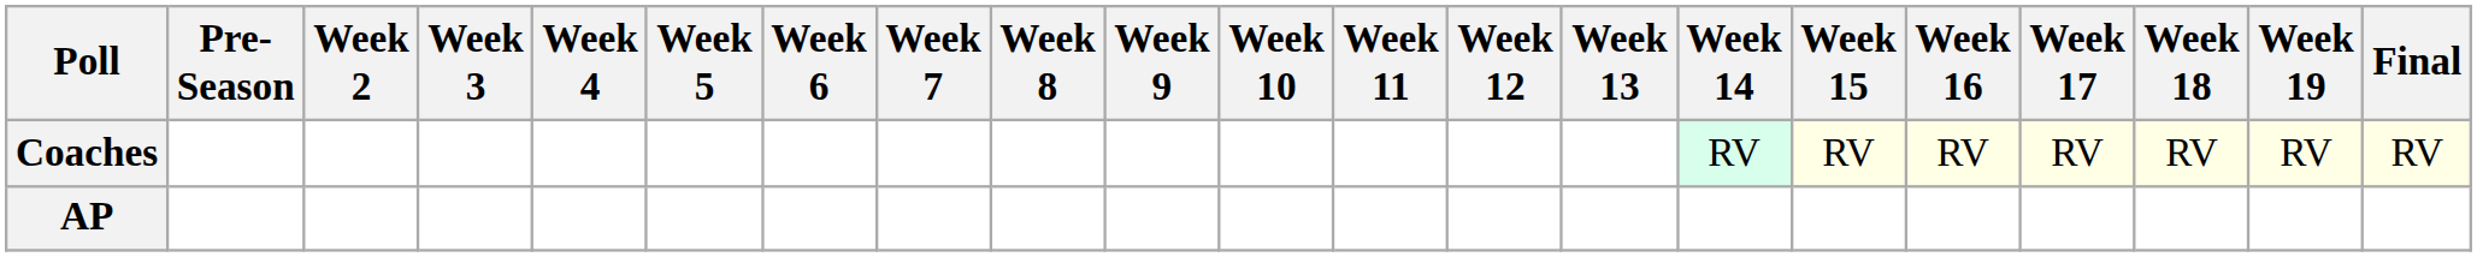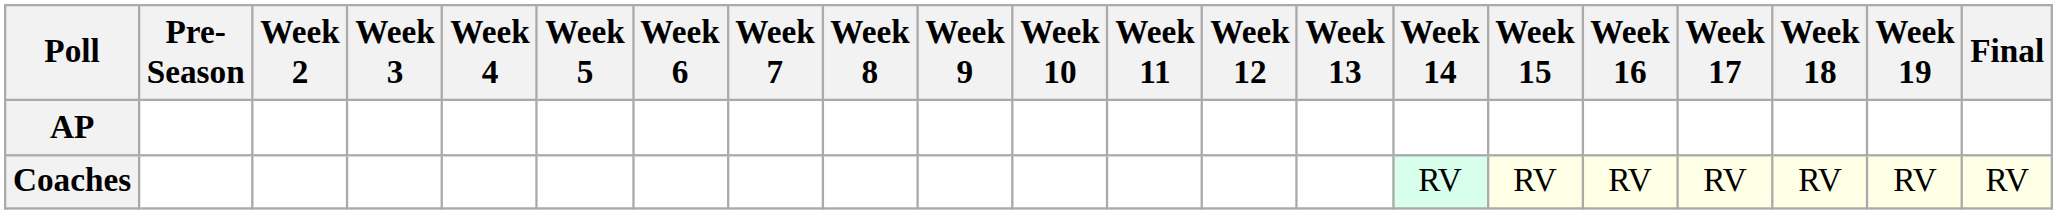rows swapped: AP <-> Coaches
